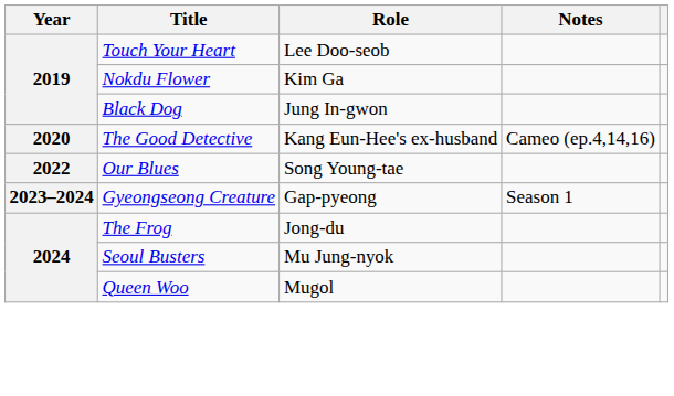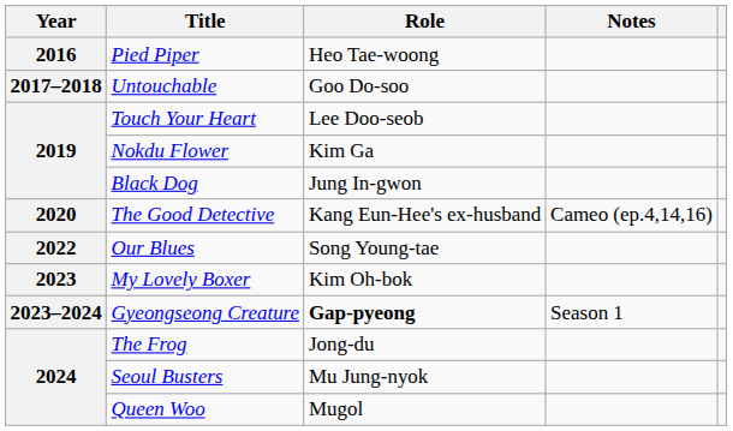+ row: 2016 | Pied Piper | Heo Tae-woong
+ row: 2017–2018 | Untouchable | Goo Do-soo
+ row: 2023 | My Lovely Boxer | Kim Oh-bok
Gyeongseong Creature | Role: normal -> bold
